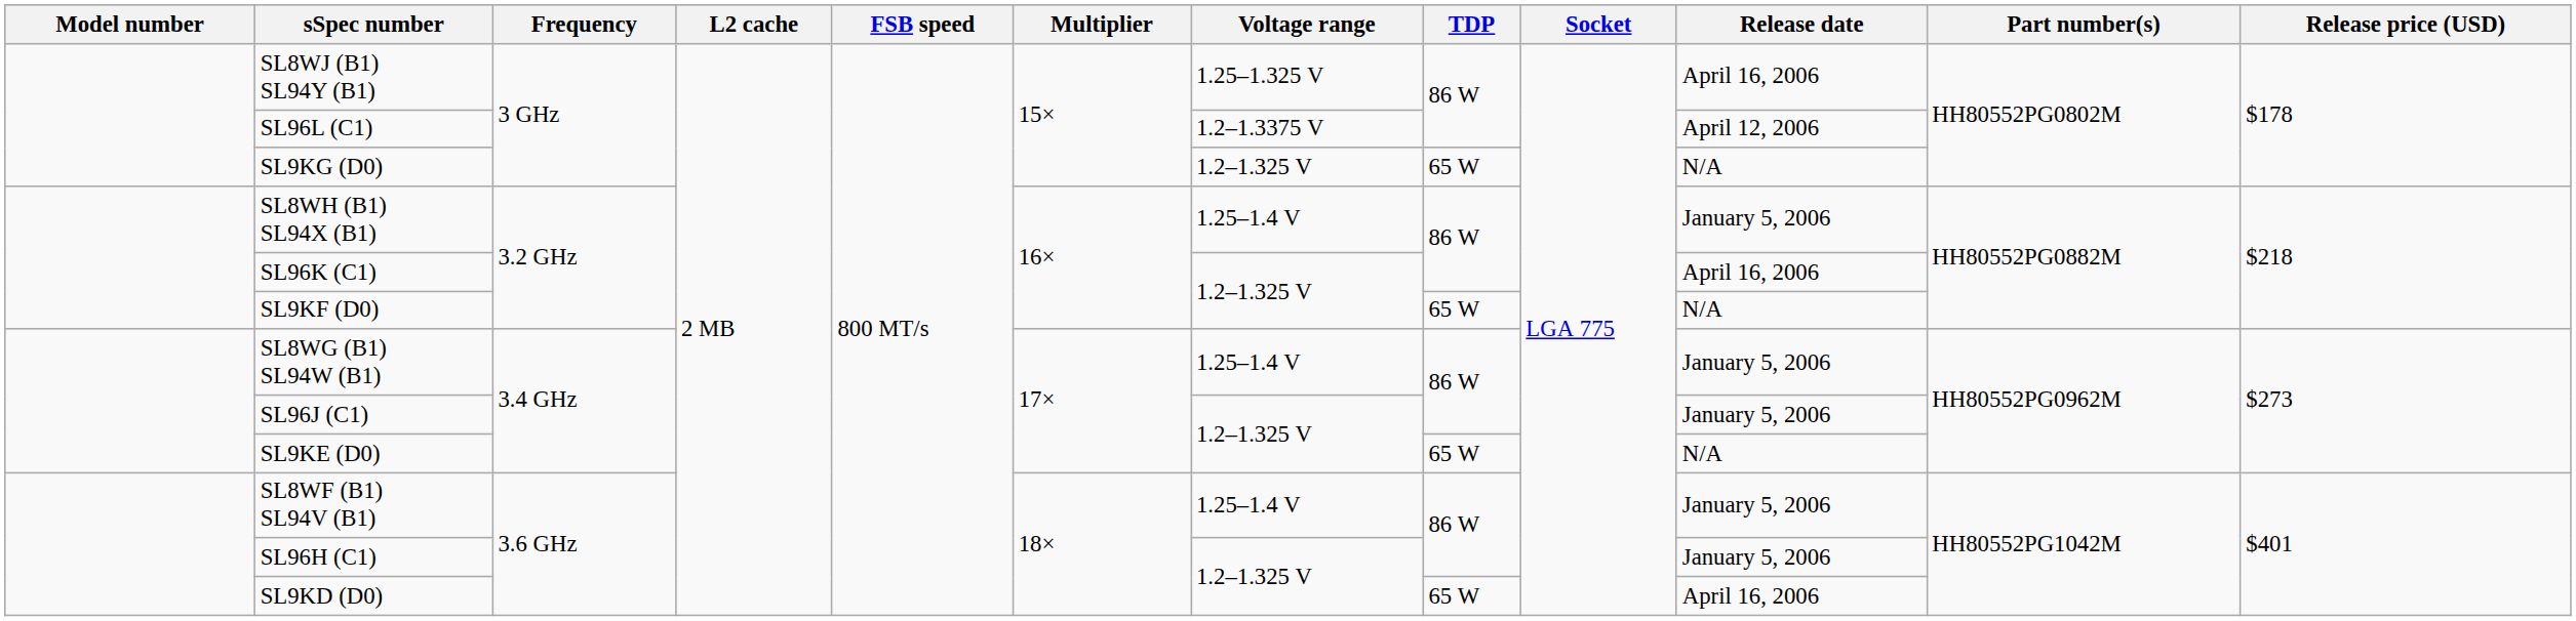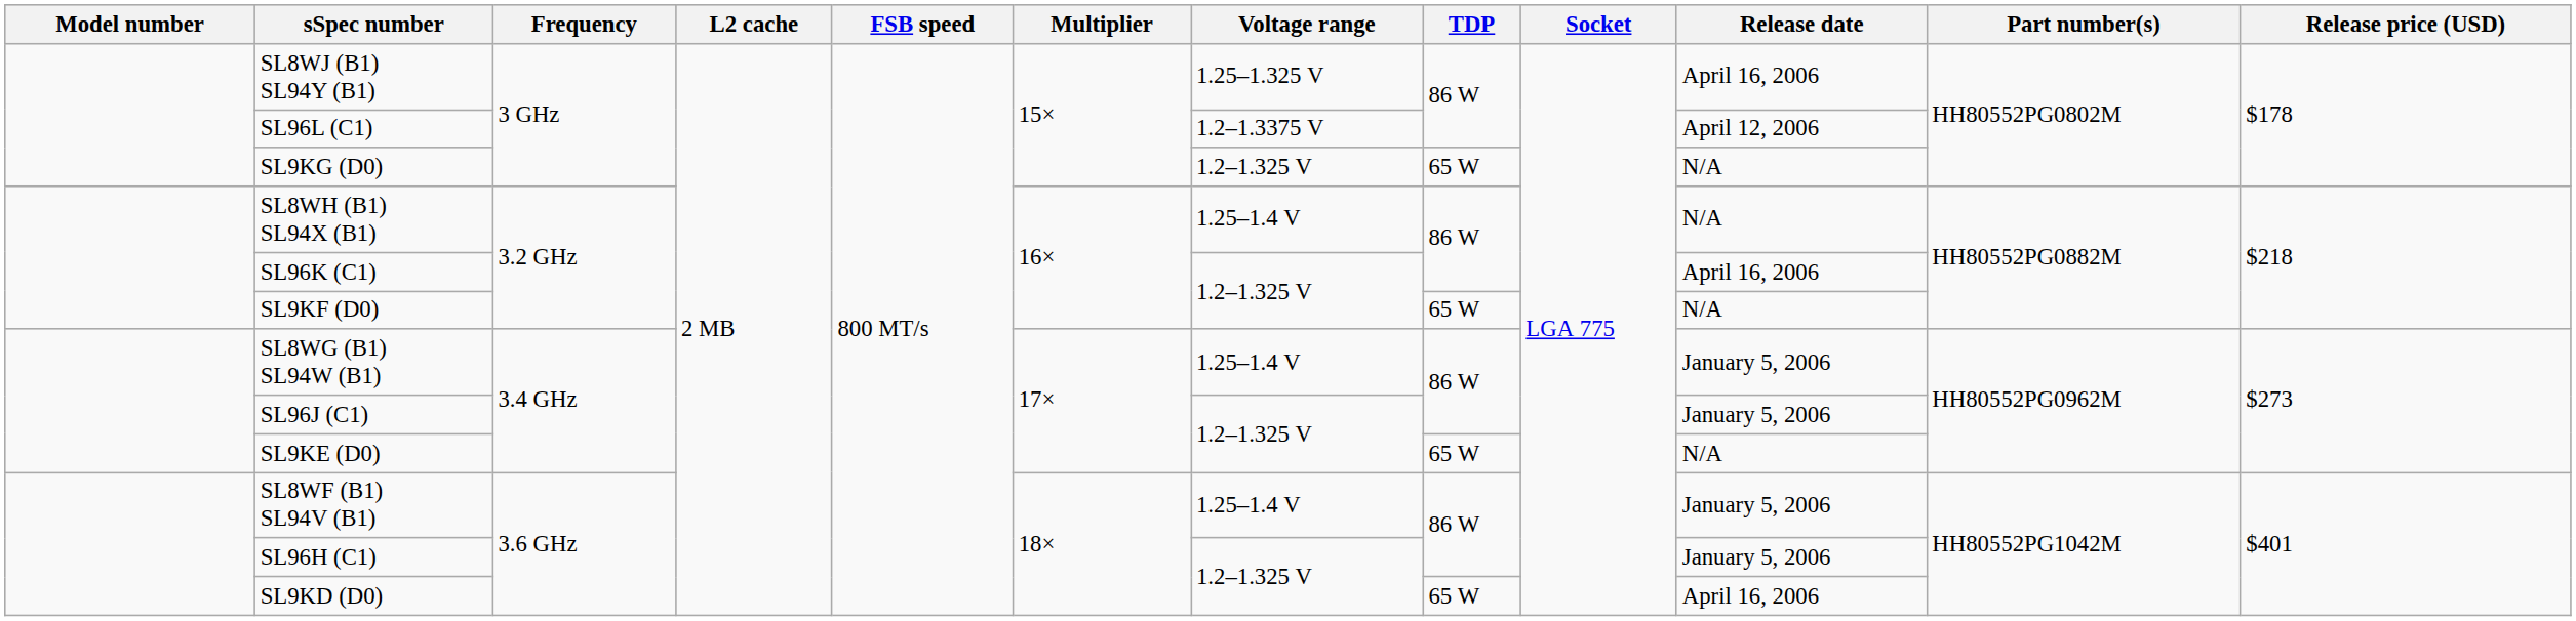SL8WH (B1) SL94X (B1) | Release date: January 5, 2006 -> N/A
